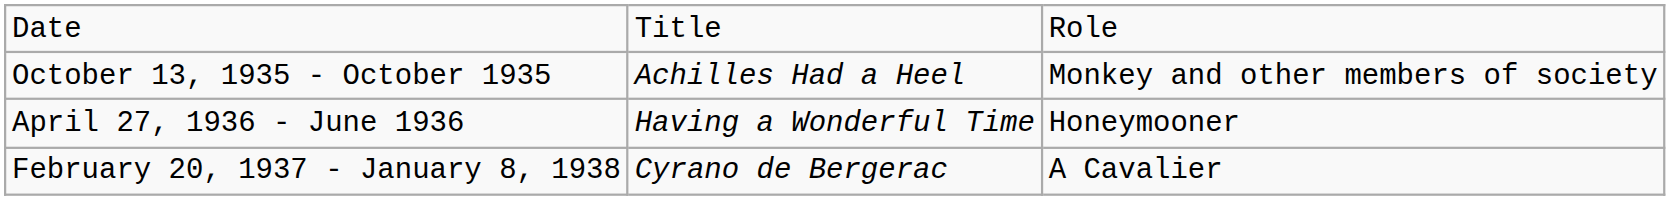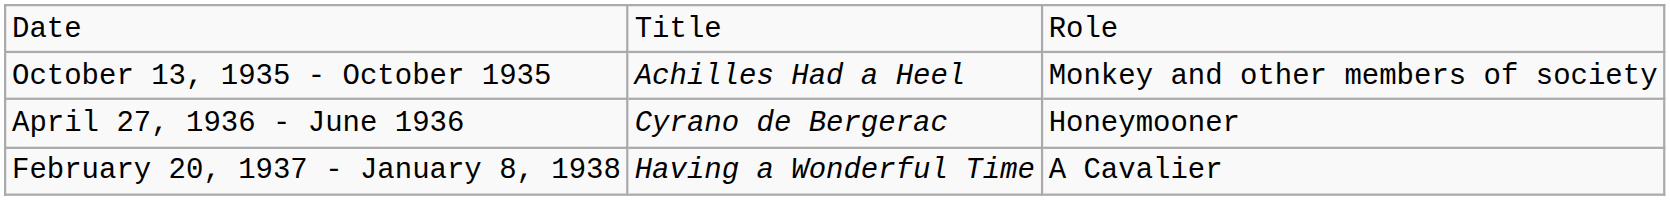April 27, 1936 - June 1936 | column 2: Having a Wonderful Time -> Cyrano de Bergerac
February 20, 1937 - January 8, 1938 | column 2: Cyrano de Bergerac -> Having a Wonderful Time
